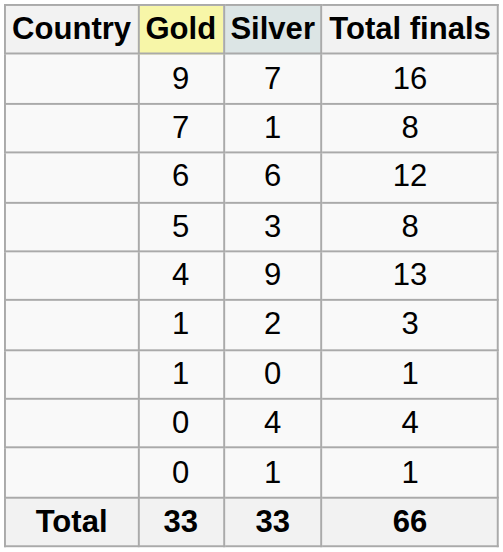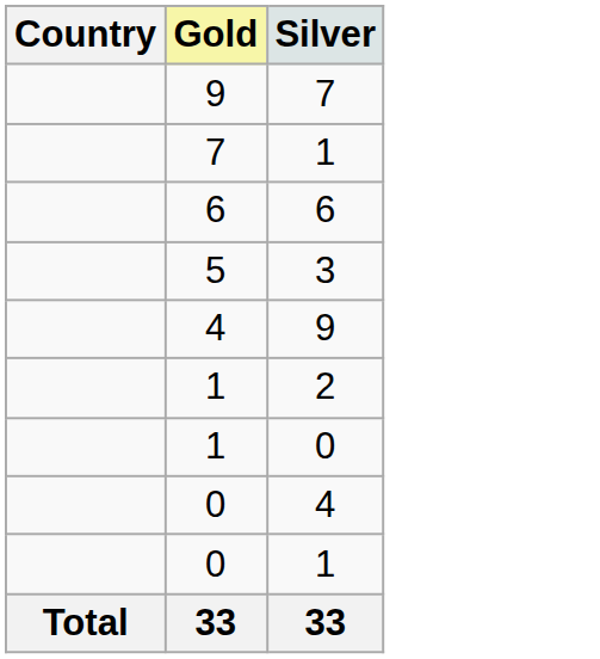- column: Total finals | 16 | 8 | 12 | 8 | 13 | 3 | 1 | 4 | 1 | 66
